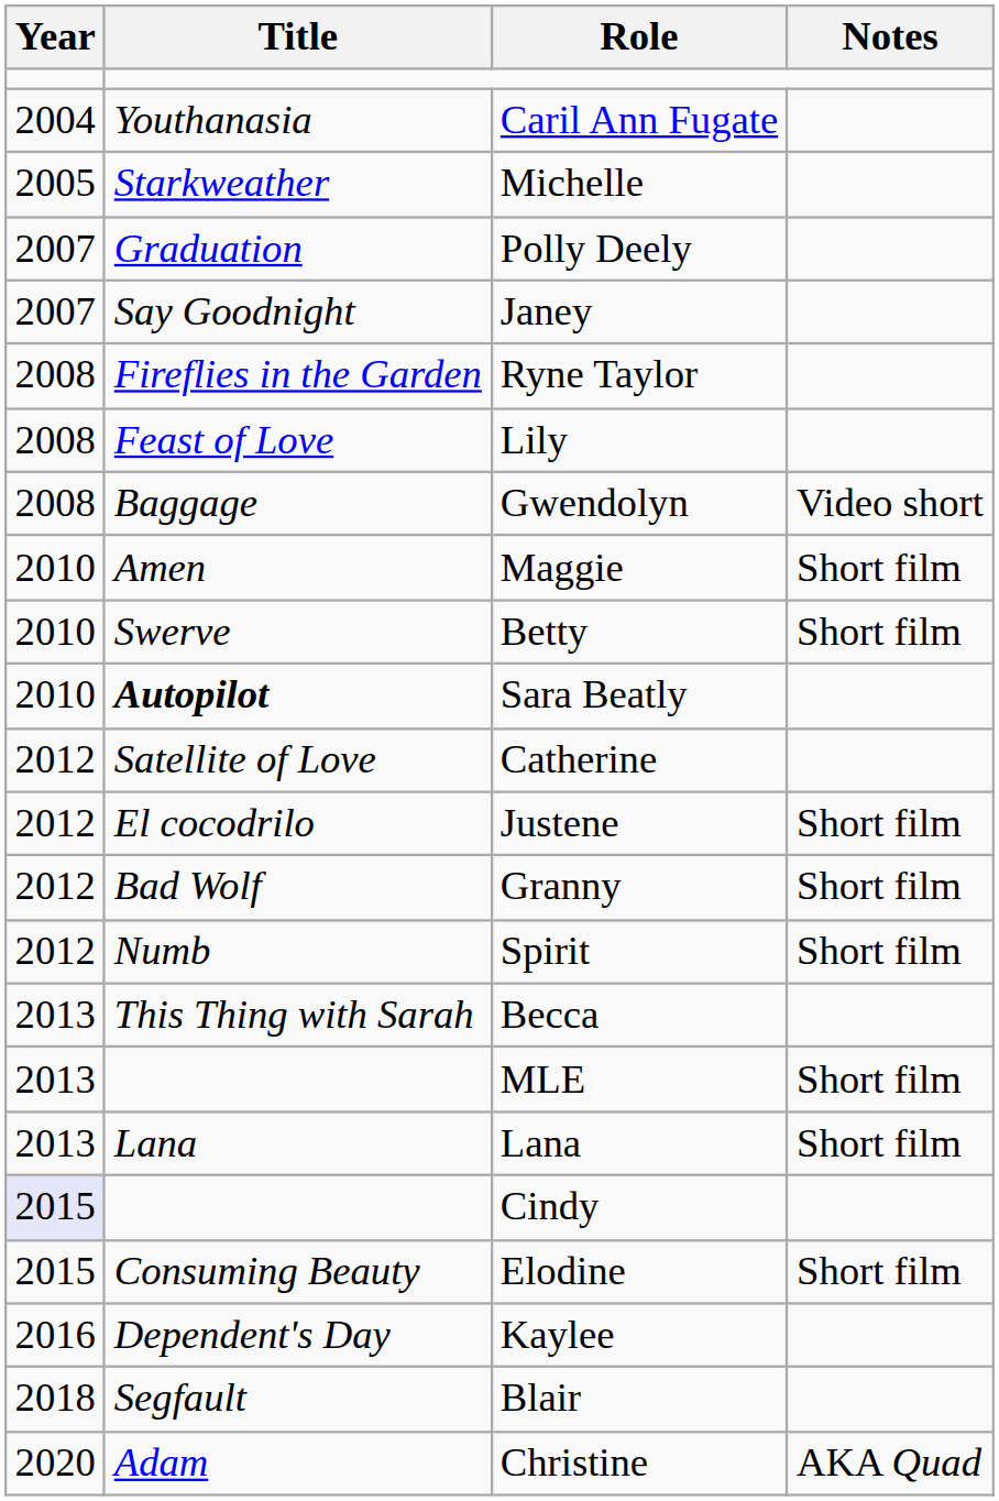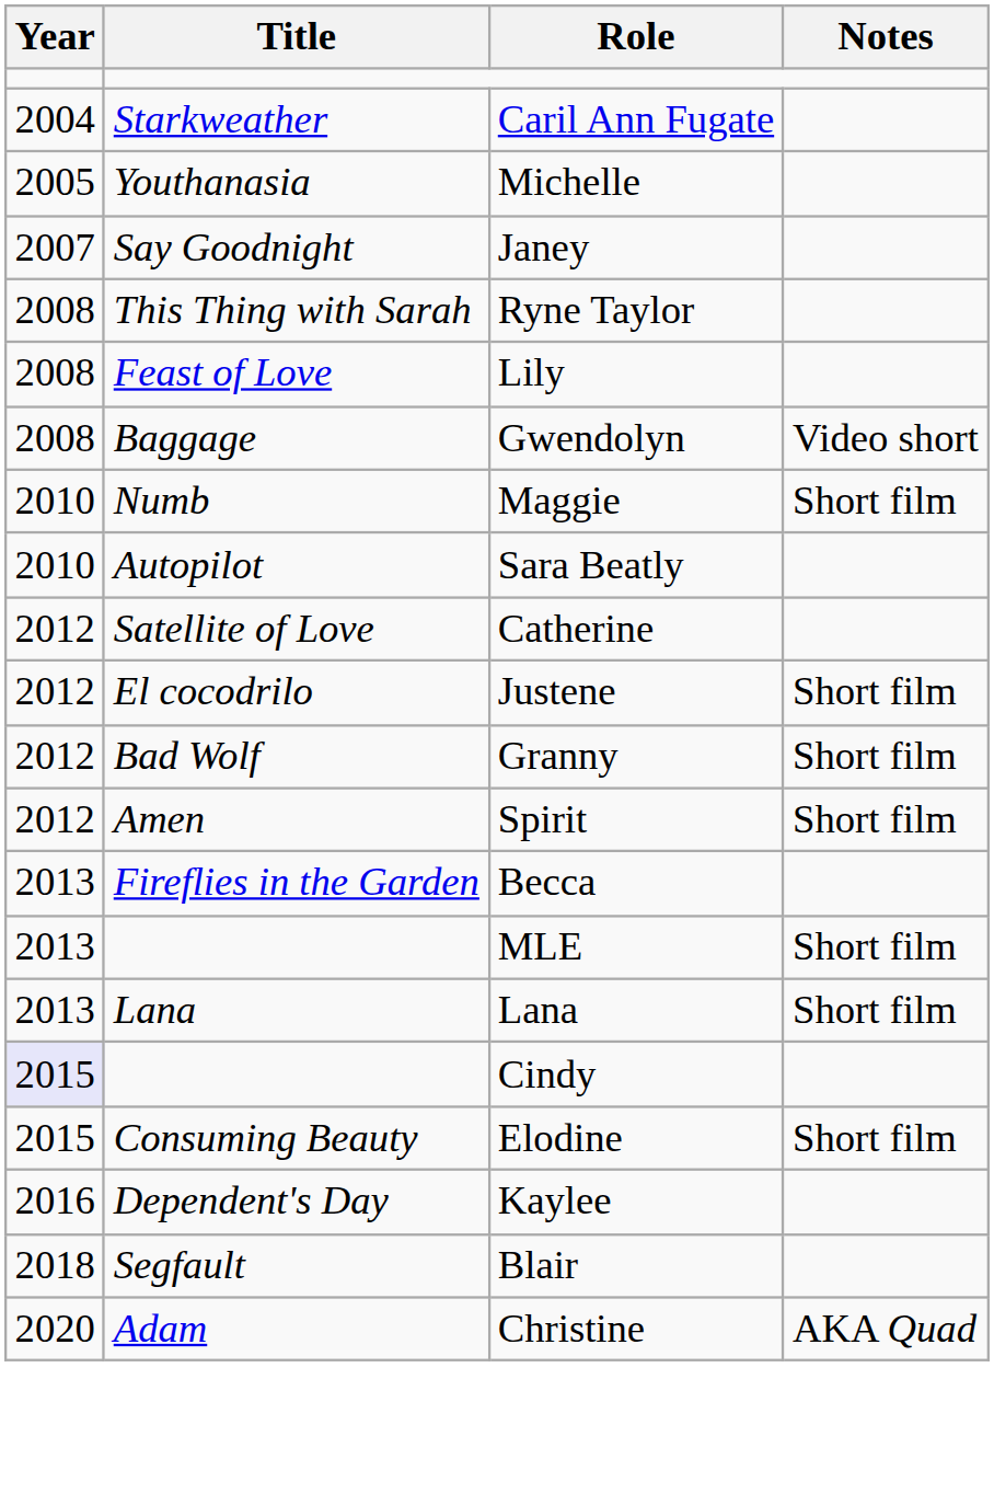Caril Ann Fugate | Title: Youthanasia -> Starkweather
Michelle | Title: Starkweather -> Youthanasia
- row: 2007 | Graduation | Polly Deely
Ryne Taylor | Title: Fireflies in the Garden -> This Thing with Sarah
Maggie | Title: Amen -> Numb
- row: 2010 | Swerve | Betty | Short film
Sara Beatly | Title: bold -> normal
Spirit | Title: Numb -> Amen
Becca | Title: This Thing with Sarah -> Fireflies in the Garden
